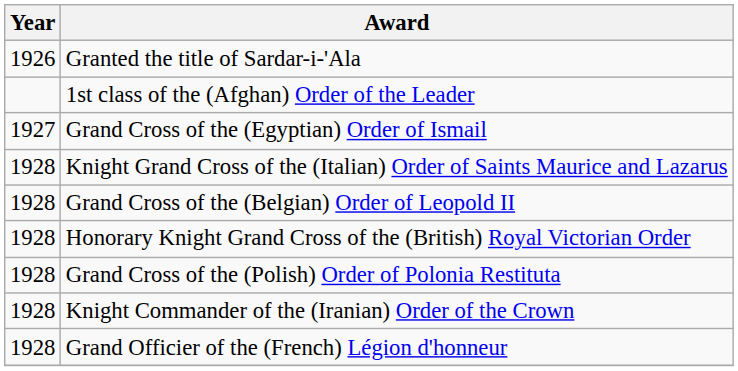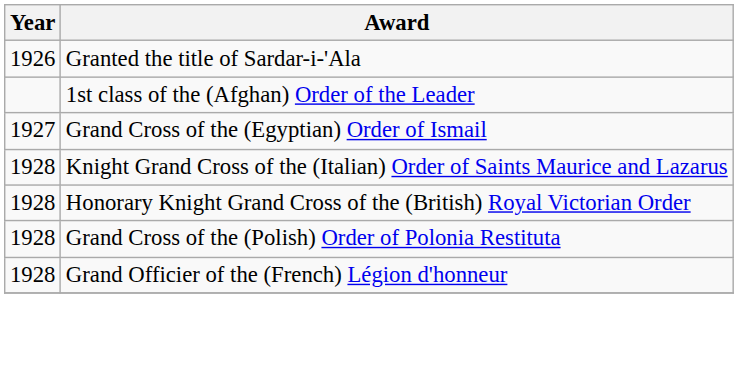- row: 1928 | Grand Cross of the (Belgian) Order of Leopold II
- row: 1928 | Knight Commander of the (Iranian) Order of the Crown
